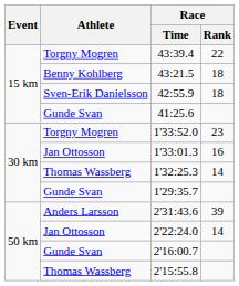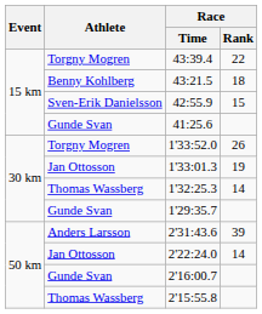42:55.9 | Race / Rank: 18 -> 15
1'33:52.0 | Race / Rank: 23 -> 26
1'33:01.3 | Race / Rank: 16 -> 19
